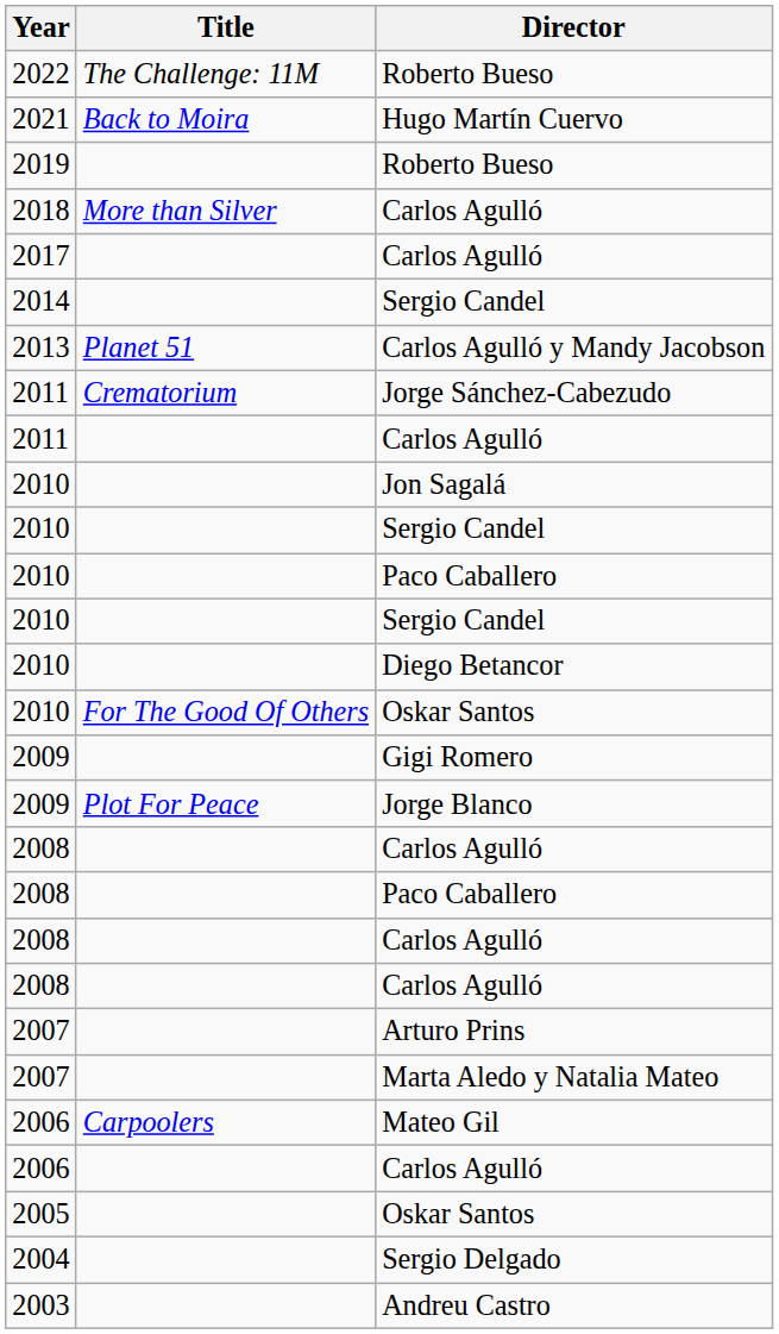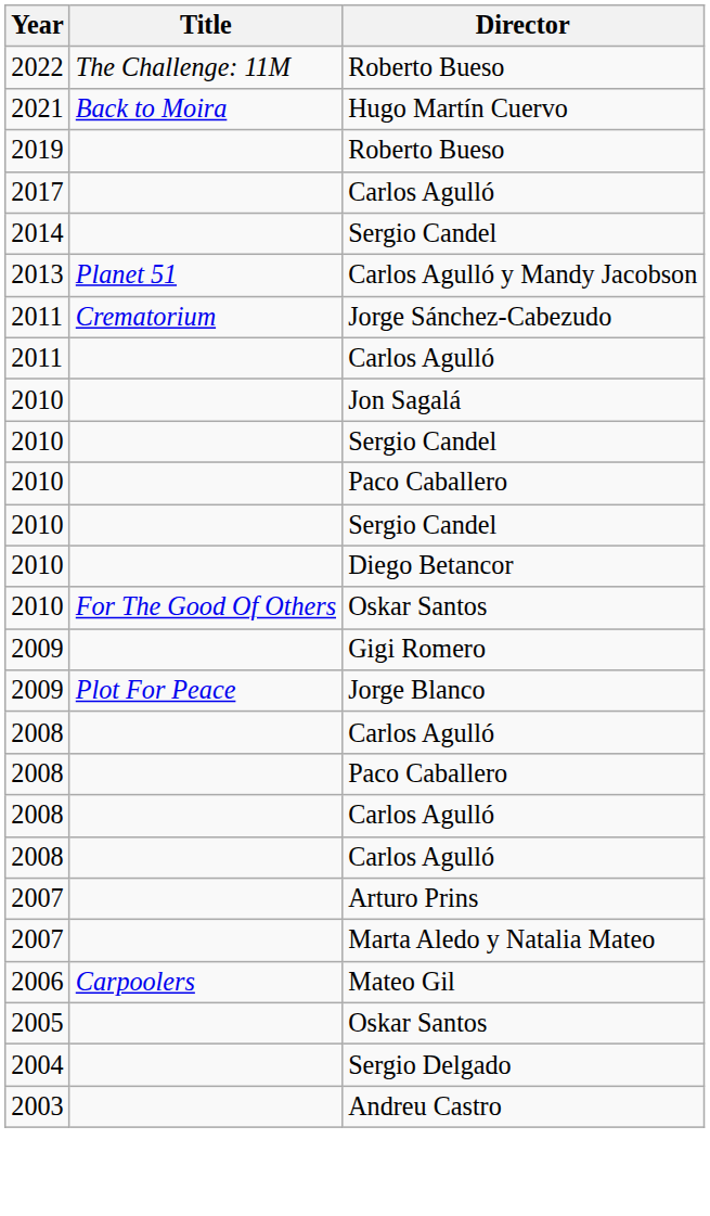- row: 2018 | More than Silver | Carlos Agulló
- row: 2006 | Carlos Agulló
